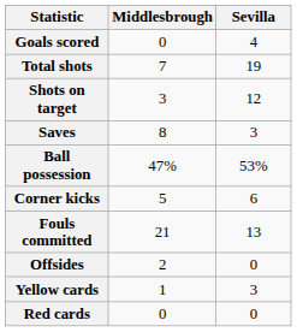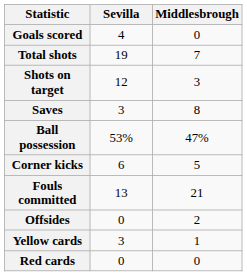columns swapped: Middlesbrough <-> Sevilla
